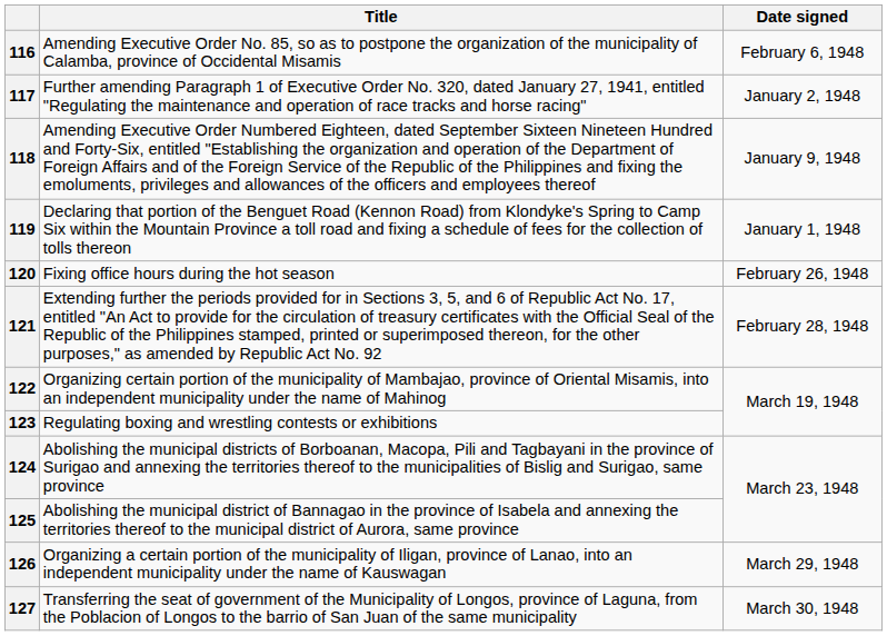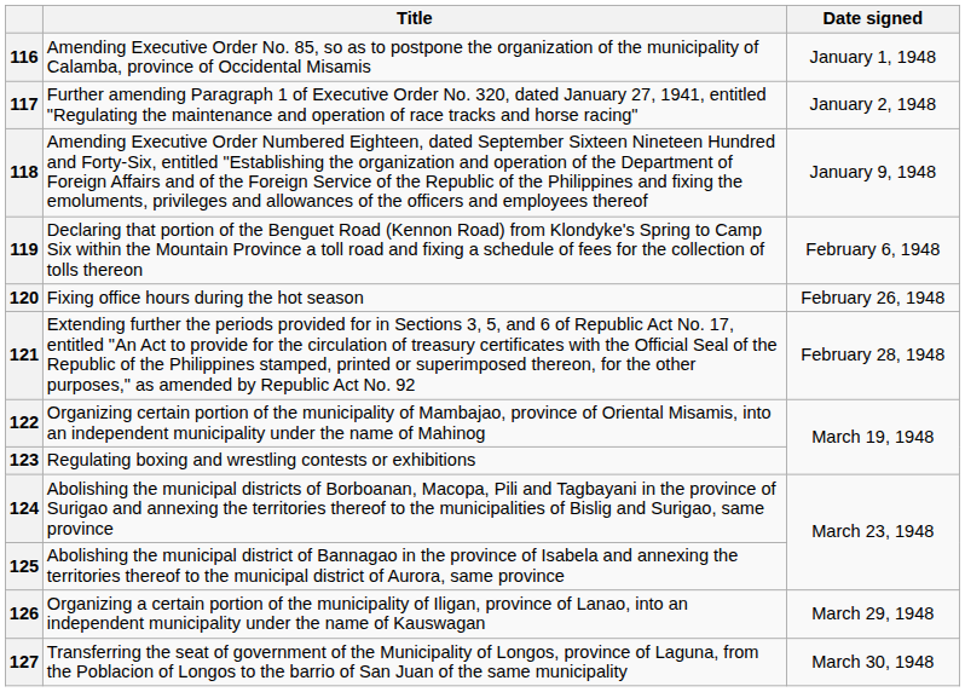116 | Date signed: February 6, 1948 -> January 1, 1948
119 | Date signed: January 1, 1948 -> February 6, 1948
